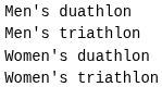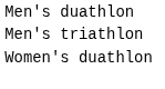- row: Women's triathlon
